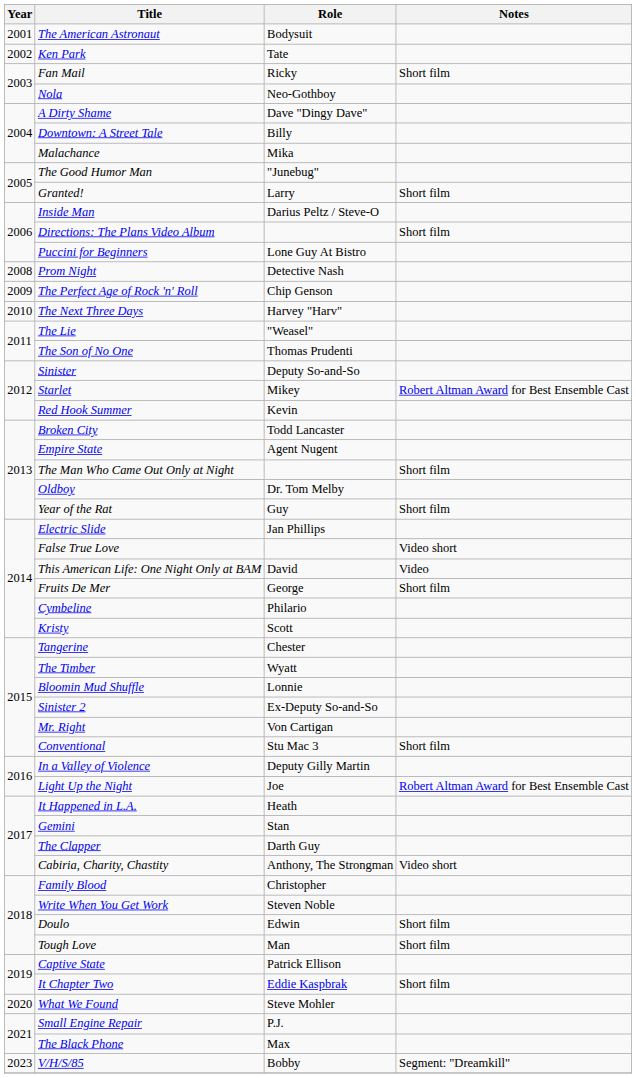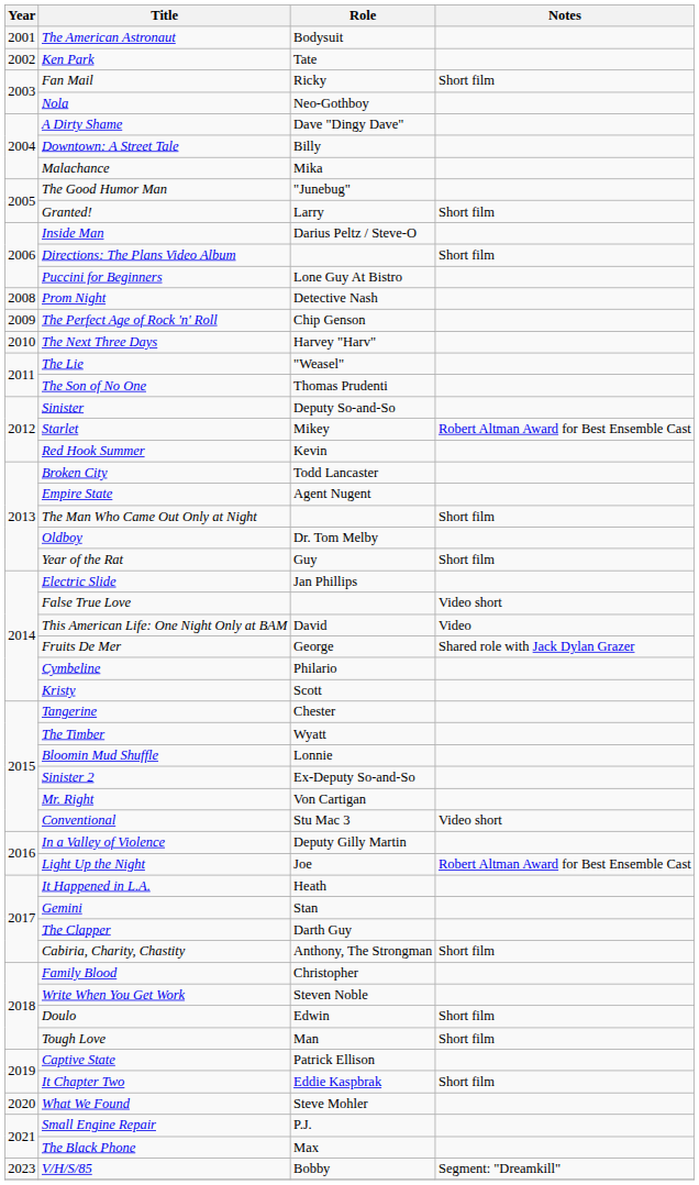Fruits De Mer | Notes: Short film -> Shared role with Jack Dylan Grazer
Conventional | Notes: Short film -> Video short
Cabiria, Charity, Chastity | Notes: Video short -> Short film
